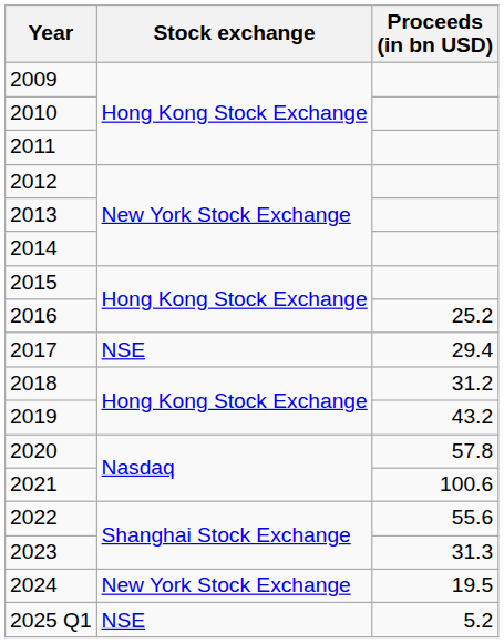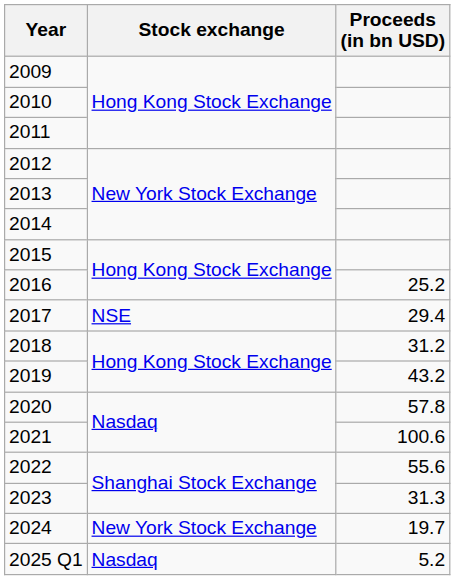2024 | Proceeds (in bn USD): 19.5 -> 19.7
2025 Q1 | Stock exchange: NSE -> Nasdaq
